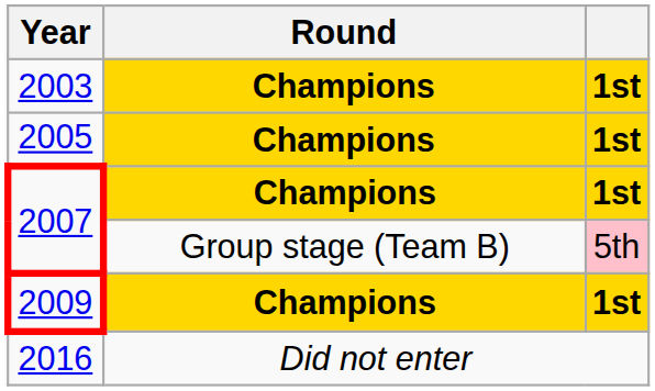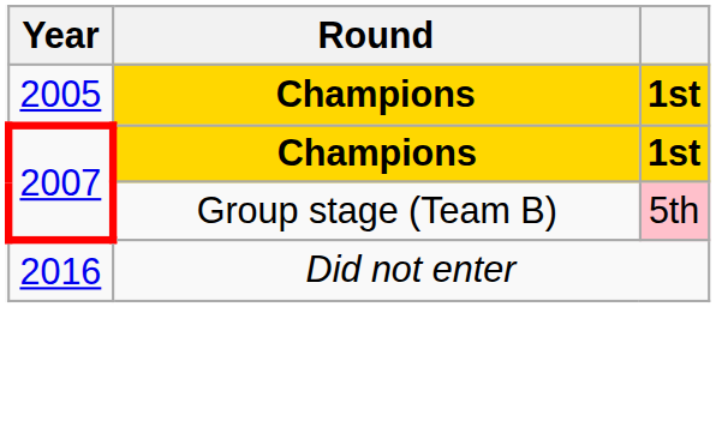- row: 2003 | Champions | 1st
- row: 2009 | Champions | 1st
